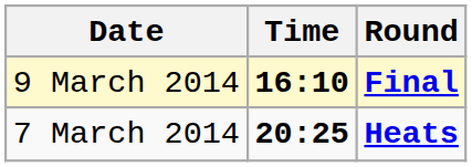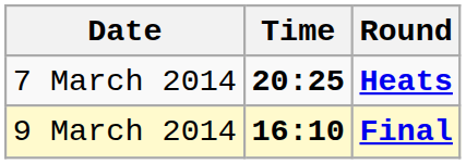rows swapped: 7 March 2014 <-> 9 March 2014
